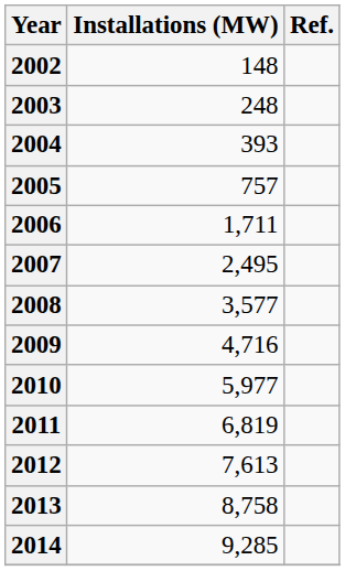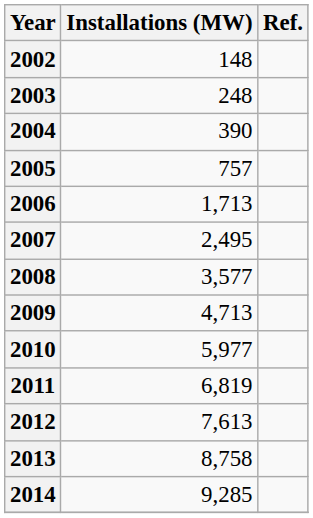2004 | Installations (MW): 393 -> 390
2006 | Installations (MW): 1,711 -> 1,713
2009 | Installations (MW): 4,716 -> 4,713
